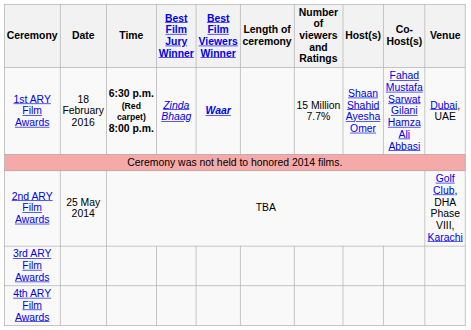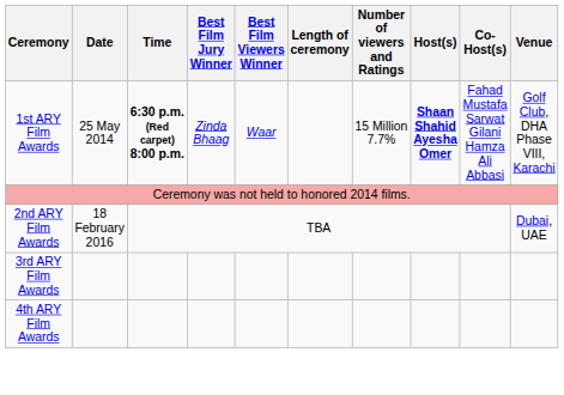1st ARY Film Awards | Date: 18 February 2016 -> 25 May 2014
1st ARY Film Awards | Best Film Viewers Winner: bold -> normal
1st ARY Film Awards | Host(s): normal -> bold
1st ARY Film Awards | Venue: Dubai, UAE -> Golf Club, DHA Phase VIII, Karachi
2nd ARY Film Awards | Date: 25 May 2014 -> 18 February 2016
2nd ARY Film Awards | Venue: Golf Club, DHA Phase VIII, Karachi -> Dubai, UAE
